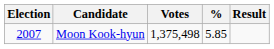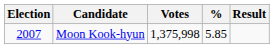Moon Kook-hyun | Votes: 1,375,498 -> 1,375,998
